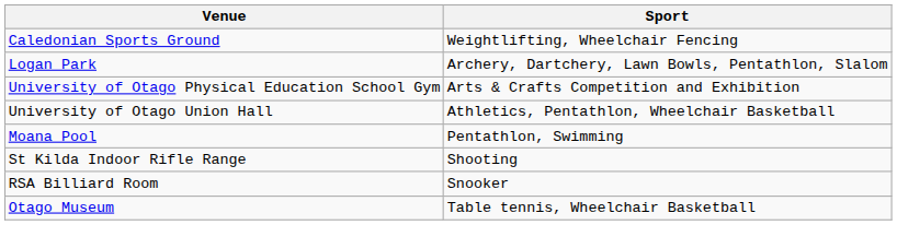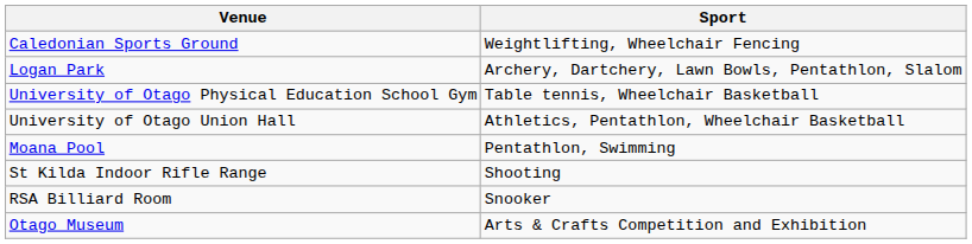University of Otago Physical Education School Gym | Sport: Arts & Crafts Competition and Exhibition -> Table tennis, Wheelchair Basketball
Otago Museum | Sport: Table tennis, Wheelchair Basketball -> Arts & Crafts Competition and Exhibition
